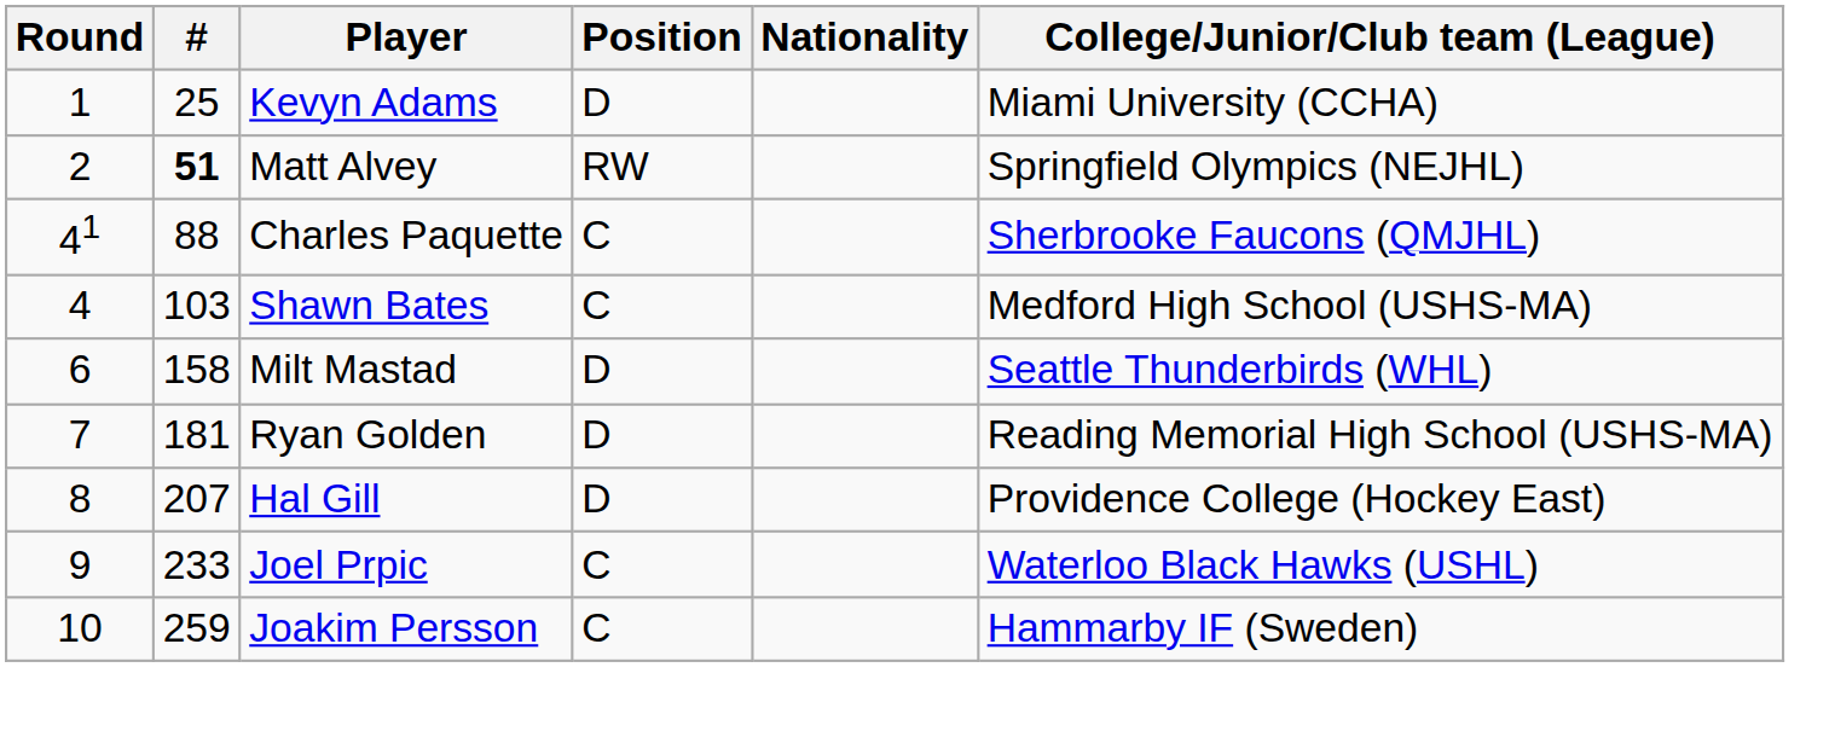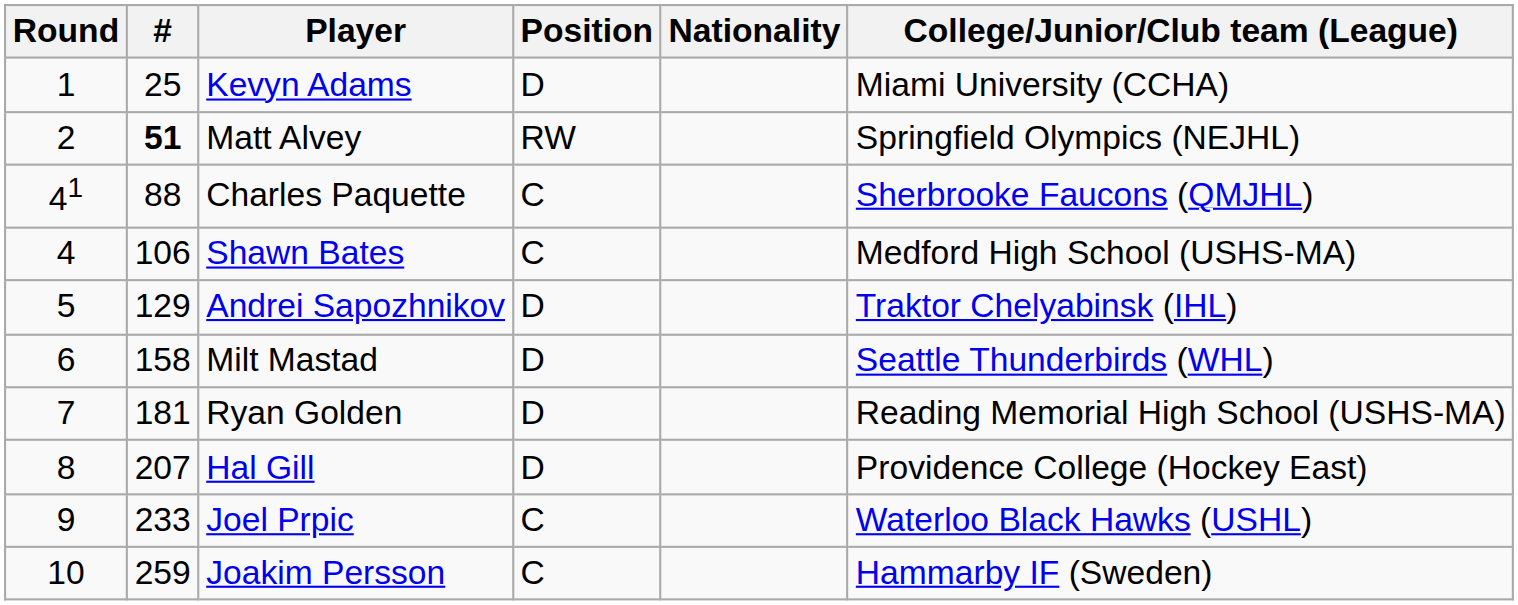Shawn Bates | #: 103 -> 106
+ row: 5 | 129 | Andrei Sapozhnikov | D | Traktor Chelyabinsk (IHL)
